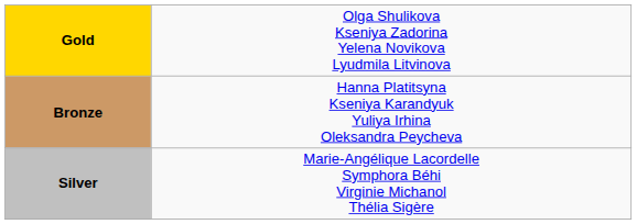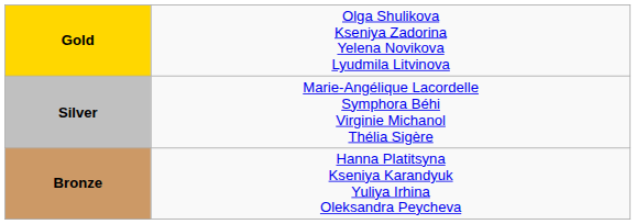rows swapped: Silver <-> Bronze
